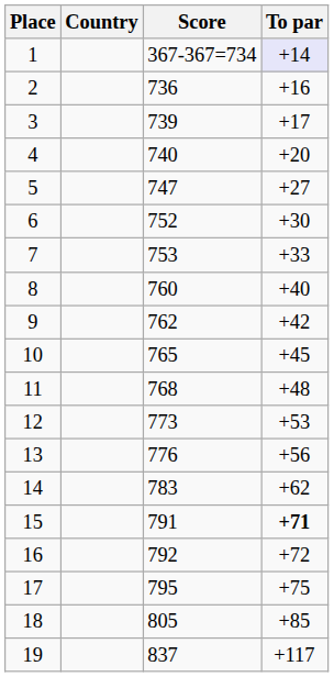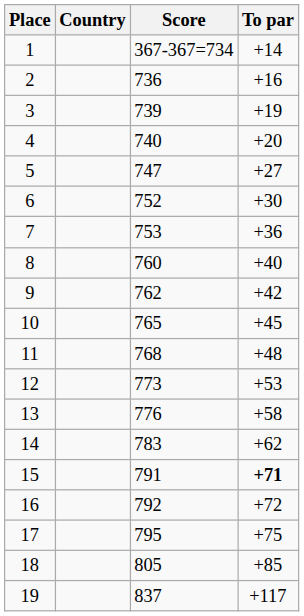1 | To par: lavender background -> no background
3 | To par: +17 -> +19
7 | To par: +33 -> +36
13 | To par: +56 -> +58
